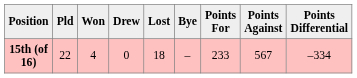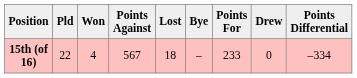columns swapped: Drew <-> Points Against
